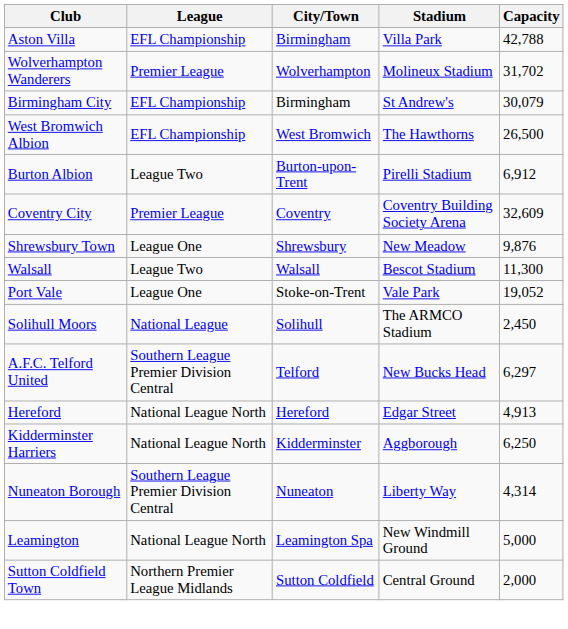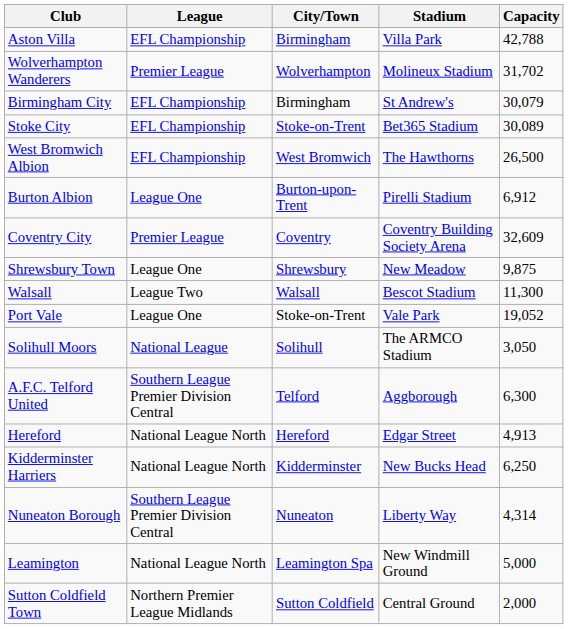+ row: Stoke City | EFL Championship | Stoke-on-Trent | Bet365 Stadium | 30,089
Burton Albion | League: League Two -> League One
Shrewsbury Town | Capacity: 9,876 -> 9,875
Solihull Moors | Capacity: 2,450 -> 3,050
A.F.C. Telford United | Stadium: New Bucks Head -> Aggborough
A.F.C. Telford United | Capacity: 6,297 -> 6,300
Kidderminster Harriers | Stadium: Aggborough -> New Bucks Head
